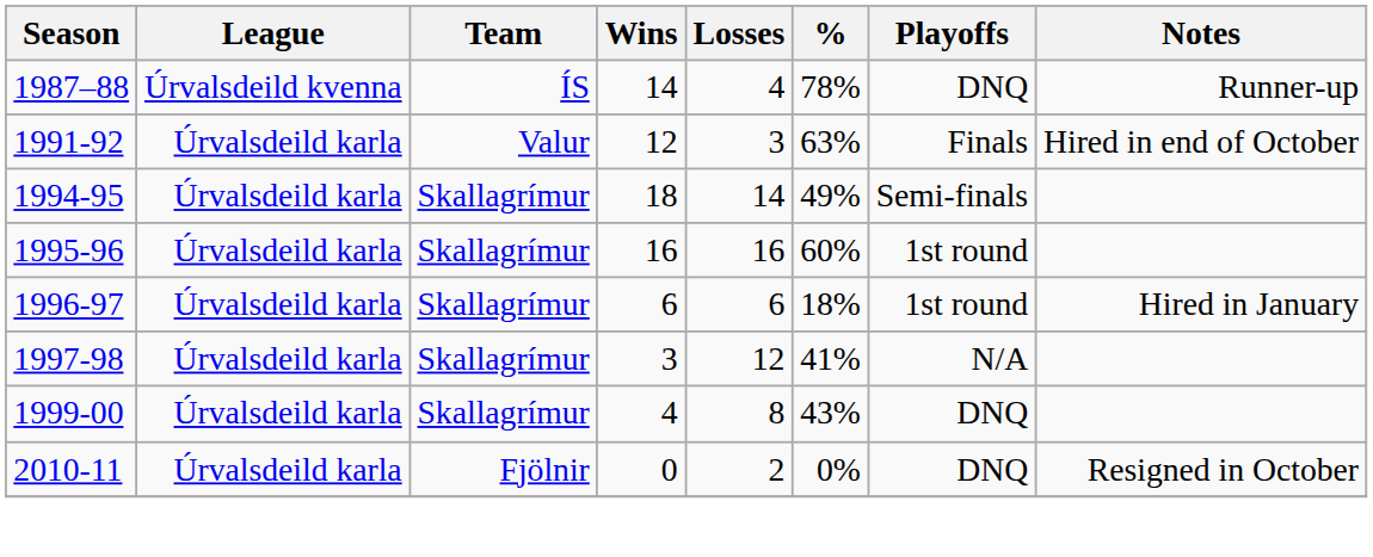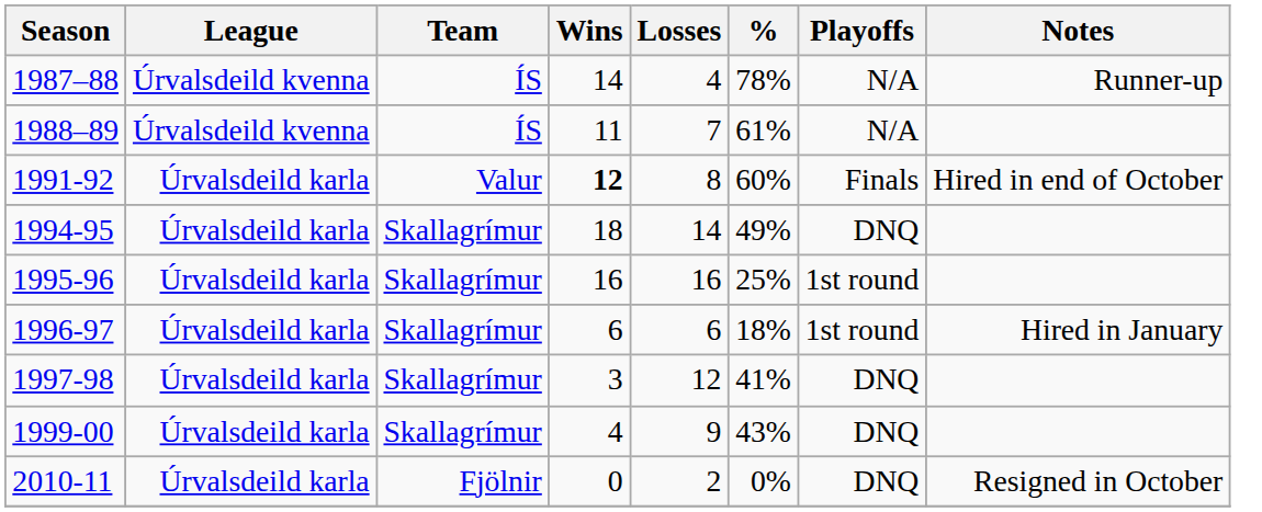1987–88 | Playoffs: DNQ -> N/A
+ row: 1988–89 | Úrvalsdeild kvenna | ÍS | 11 | 7 | 61% | N/A
1991-92 | Wins: normal -> bold
1991-92 | Losses: 3 -> 8
1991-92 | %: 63% -> 60%
1994-95 | Playoffs: Semi-finals -> DNQ
1995-96 | %: 60% -> 25%
1997-98 | Playoffs: N/A -> DNQ
1999-00 | Losses: 8 -> 9
